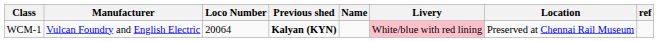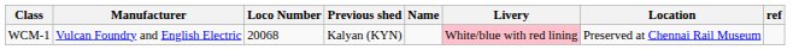WCM-1 | Loco Number: 20064 -> 20068
WCM-1 | Previous shed: bold -> normal
